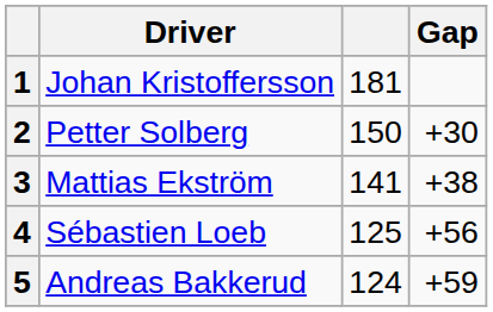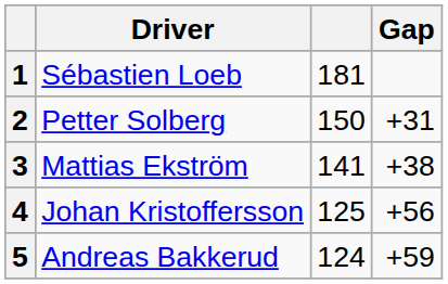1 | Driver: Johan Kristoffersson -> Sébastien Loeb
2 | Gap: +30 -> +31
4 | Driver: Sébastien Loeb -> Johan Kristoffersson
